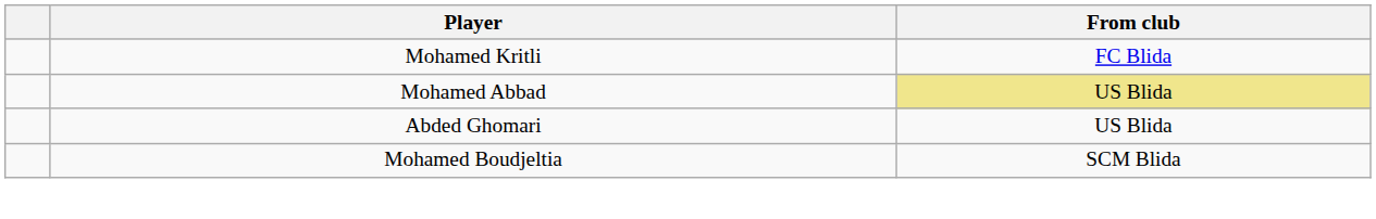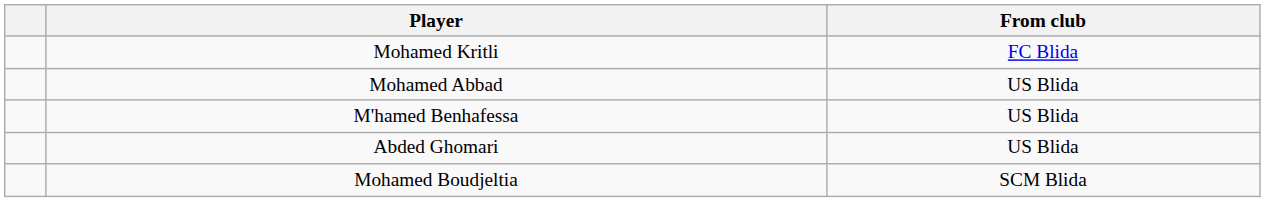Mohamed Abbad | From club: khaki background -> no background
+ row: M'hamed Benhafessa | US Blida
